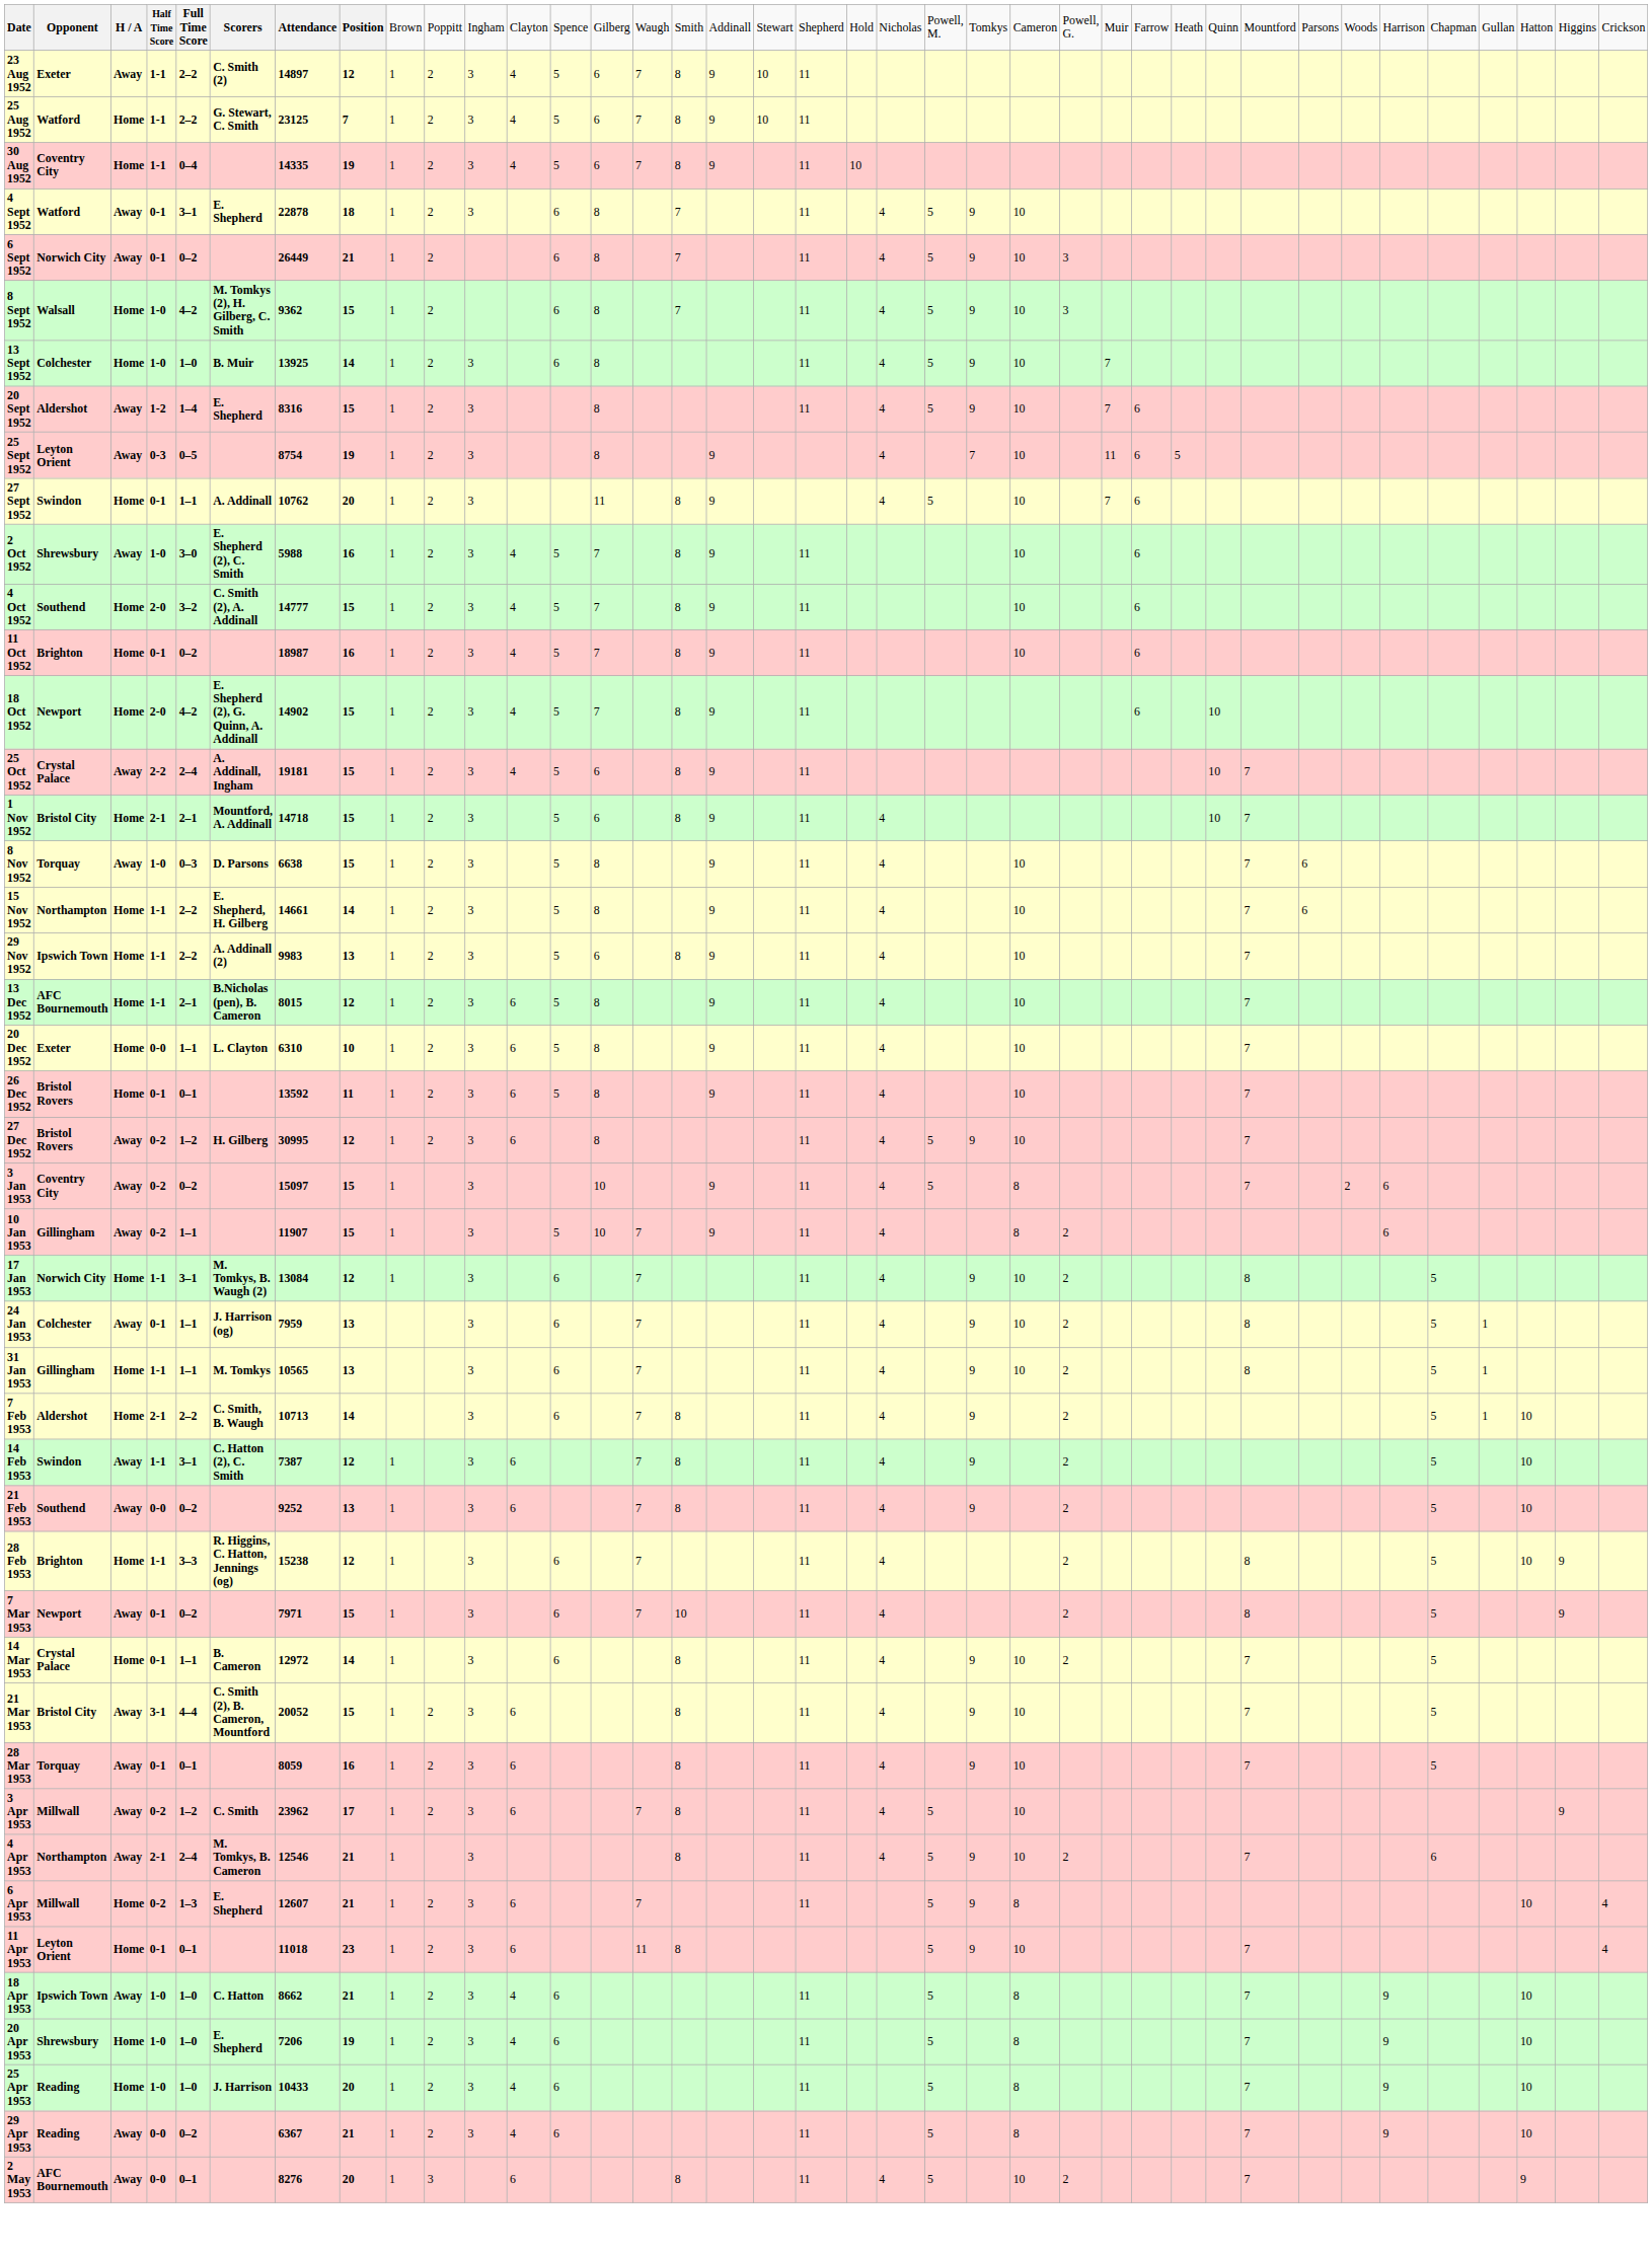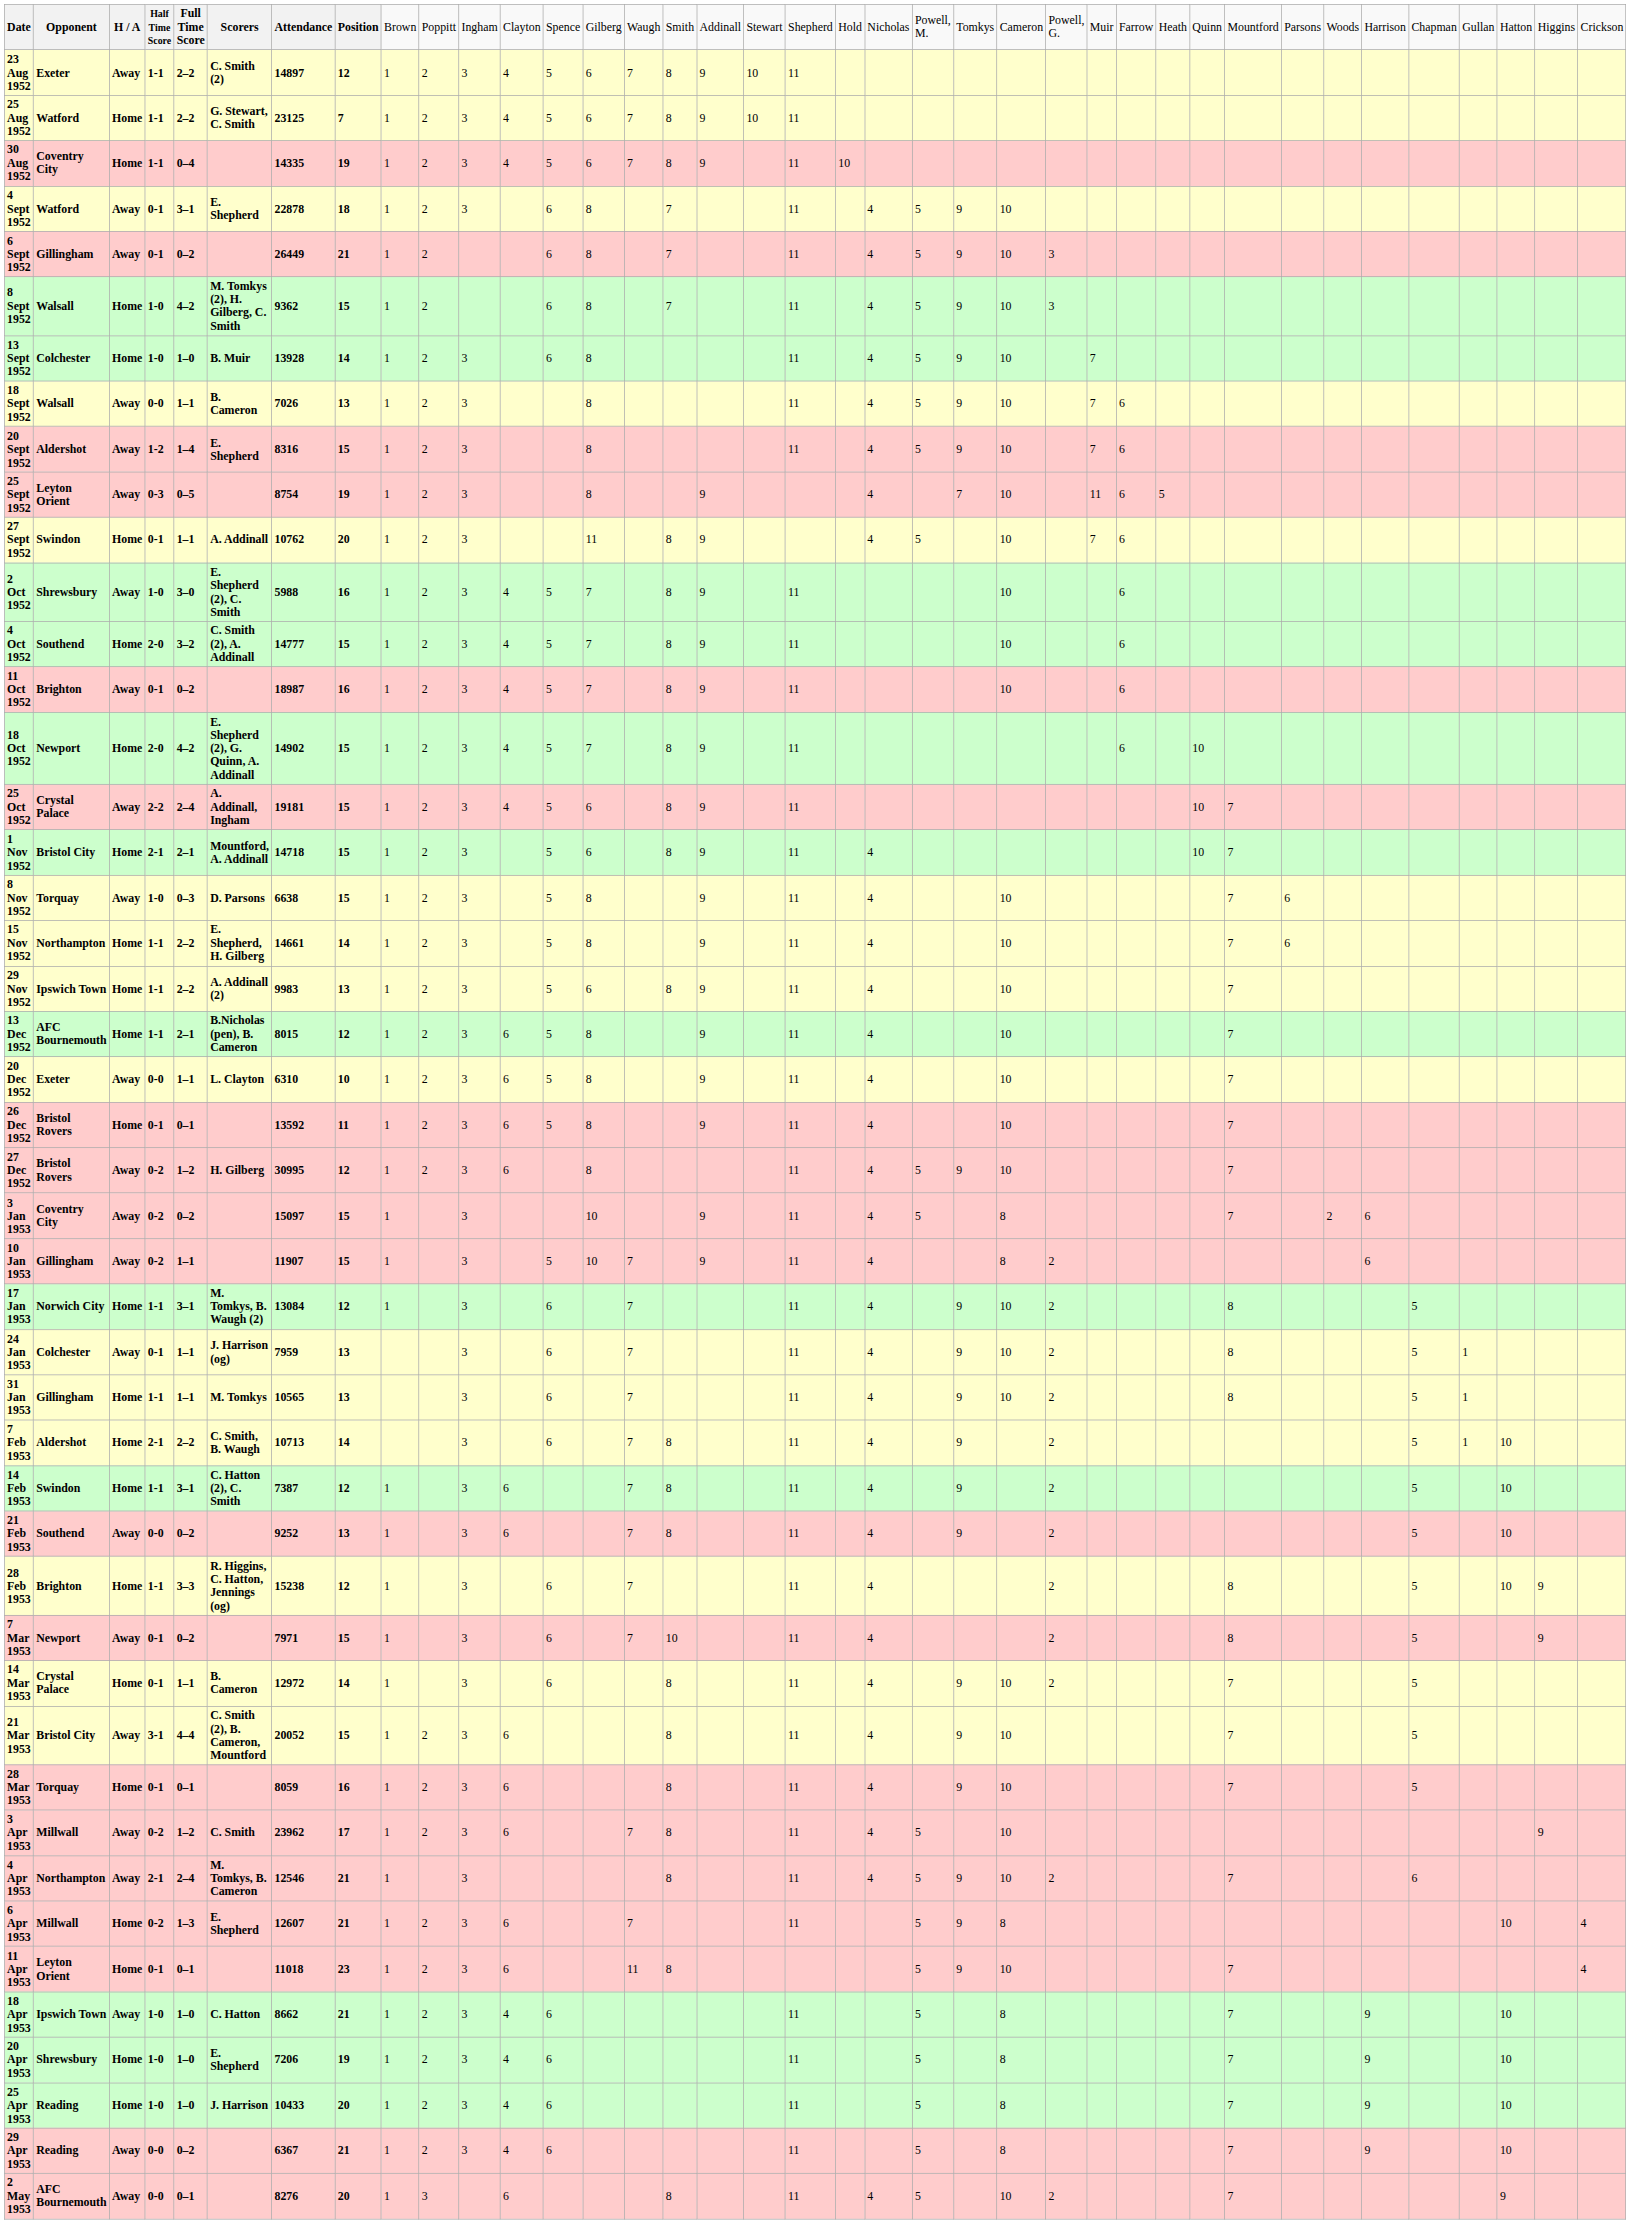6 Sept 1952 | column 2: Norwich City -> Gillingham
13 Sept 1952 | column 7: 13925 -> 13928
+ row: 18 Sept 1952 | Walsall | Away | 0-0 | 1–1 | B. Cameron | 7026 | 13 | 1 | 2 | 3 | 8 | 11 | 4 | 5 | 9 | 10 | 7 | 6
11 Oct 1952 | column 3: Home -> Away
20 Dec 1952 | column 3: Home -> Away
14 Feb 1953 | column 3: Away -> Home
28 Mar 1953 | column 3: Away -> Home
